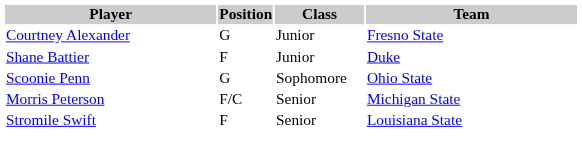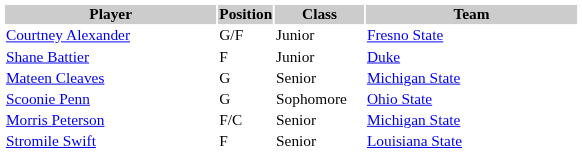Courtney Alexander | Position: G -> G/F
+ row: Mateen Cleaves | G | Senior | Michigan State
